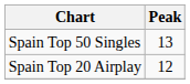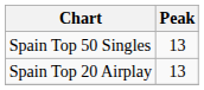Spain Top 20 Airplay | Peak: 12 -> 13
